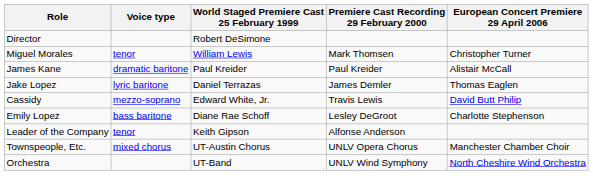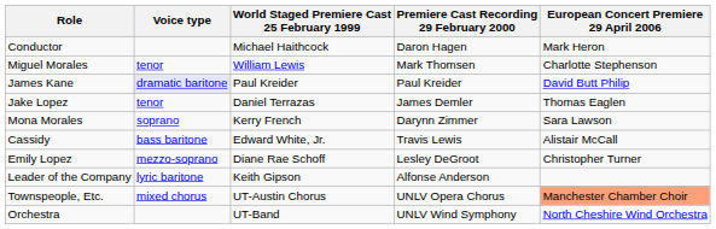+ row: Conductor | Michael Haithcock | Daron Hagen | Mark Heron
- row: Director | Robert DeSimone
Miguel Morales | European Concert Premiere 29 April 2006: Christopher Turner -> Charlotte Stephenson
James Kane | Voice type: no background -> lavender background
James Kane | European Concert Premiere 29 April 2006: Alistair McCall -> David Butt Philip
Jake Lopez | Voice type: lyric baritone -> tenor
+ row: Mona Morales | soprano | Kerry French | Darynn Zimmer | Sara Lawson
Cassidy | Voice type: mezzo-soprano -> bass baritone
Cassidy | European Concert Premiere 29 April 2006: David Butt Philip -> Alistair McCall
Emily Lopez | Voice type: bass baritone -> mezzo-soprano
Emily Lopez | European Concert Premiere 29 April 2006: Charlotte Stephenson -> Christopher Turner
Leader of the Company | Voice type: tenor -> lyric baritone
Townspeople, Etc. | European Concert Premiere 29 April 2006: no background -> lightsalmon background
